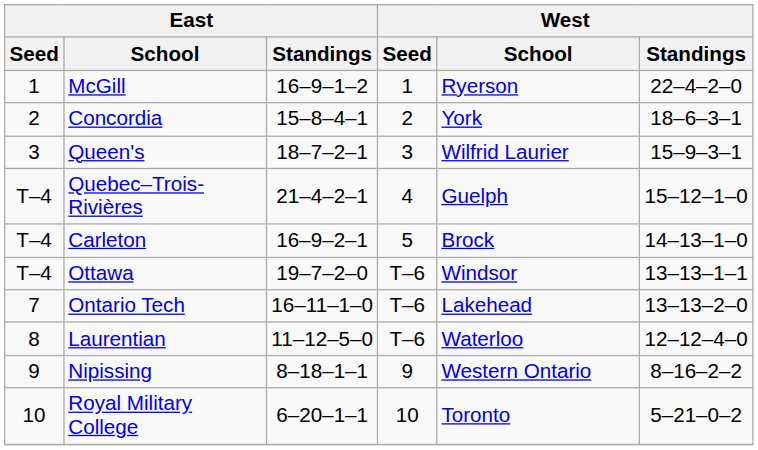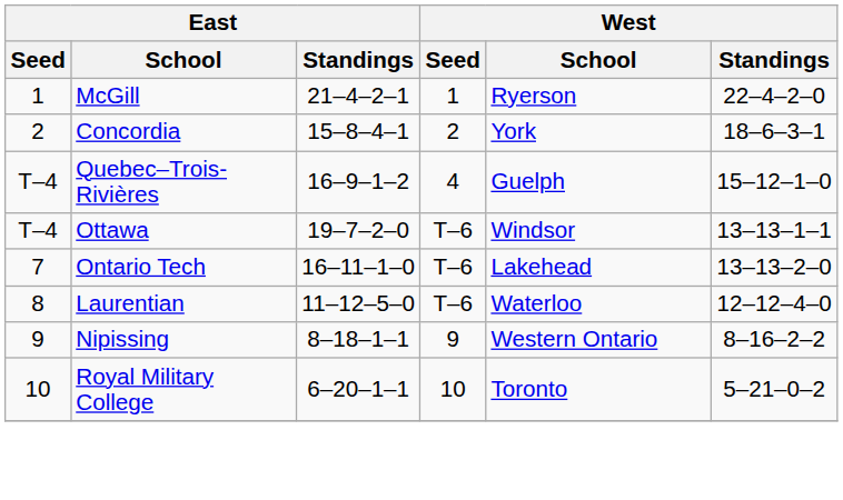McGill | East / Standings: 16–9–1–2 -> 21–4–2–1
- row: 3 | Queen's | 18–7–2–1 | 3 | Wilfrid Laurier | 15–9–3–1
Quebec–Trois-Rivières | East / Standings: 21–4–2–1 -> 16–9–1–2
- row: T–4 | Carleton | 16–9–2–1 | 5 | Brock | 14–13–1–0
